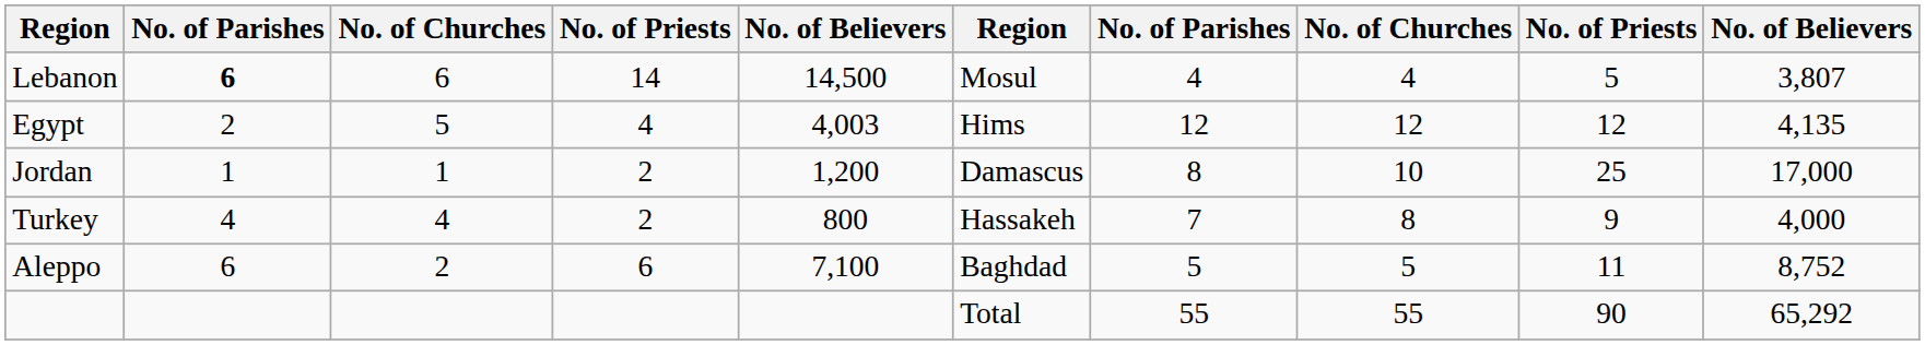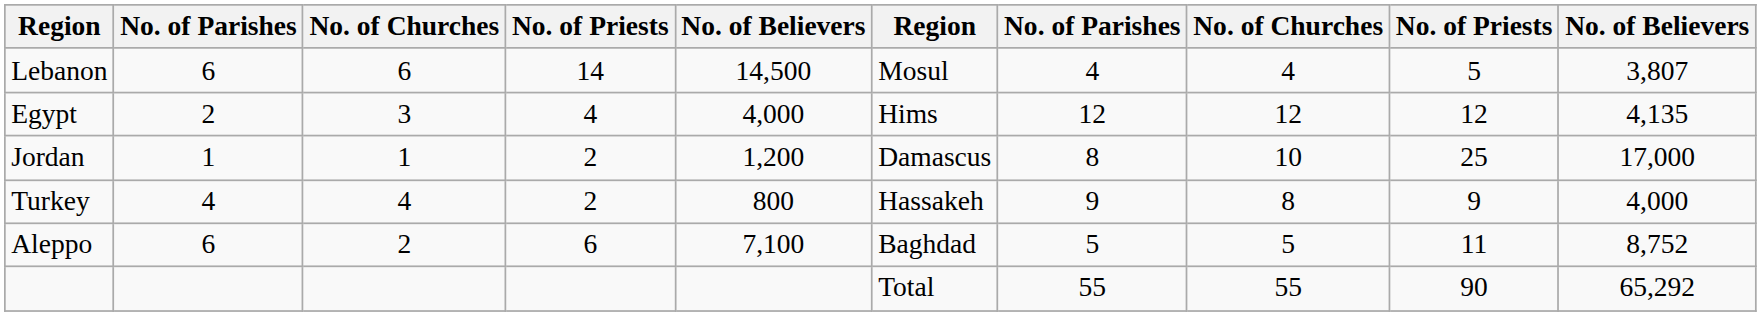Lebanon | column 2: bold -> normal
Egypt | column 3: 5 -> 3
Egypt | column 5: 4,003 -> 4,000
Turkey | column 7: 7 -> 9
